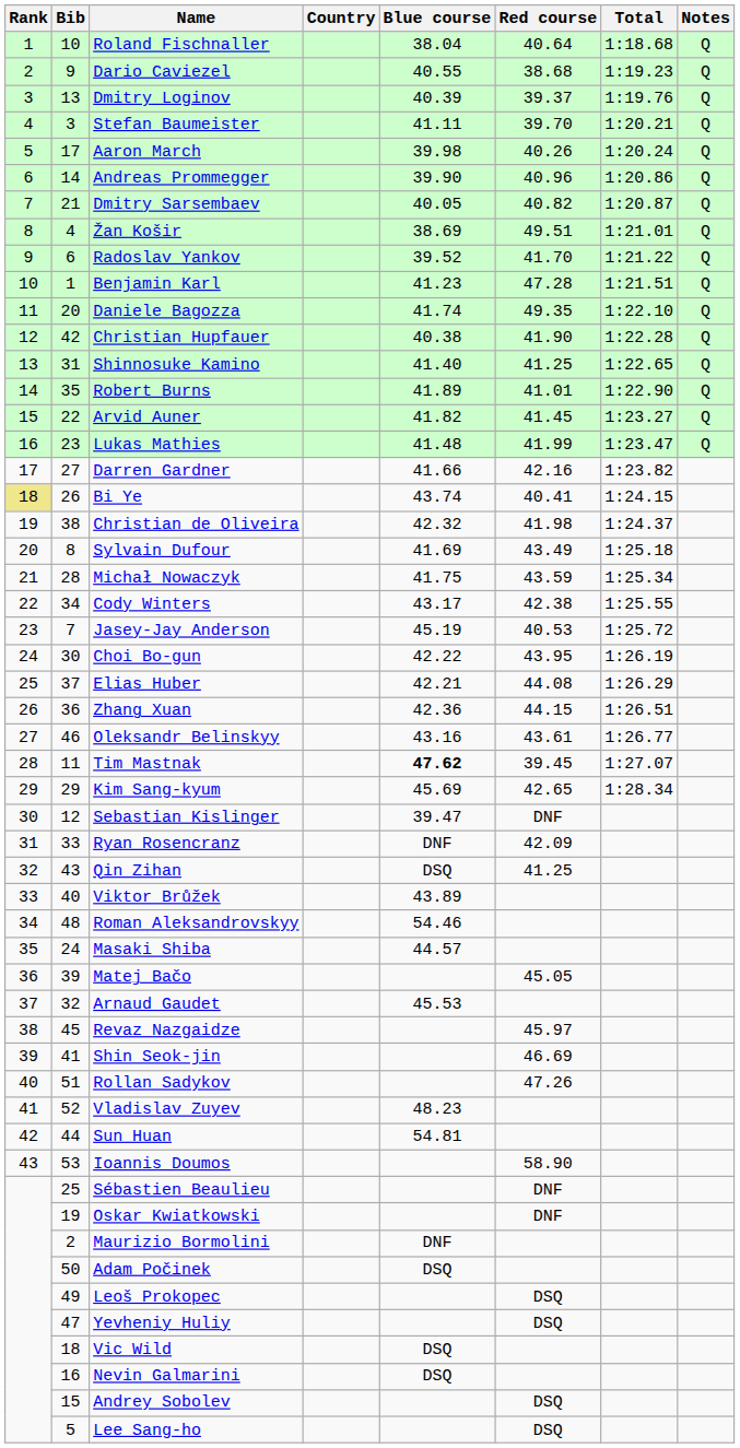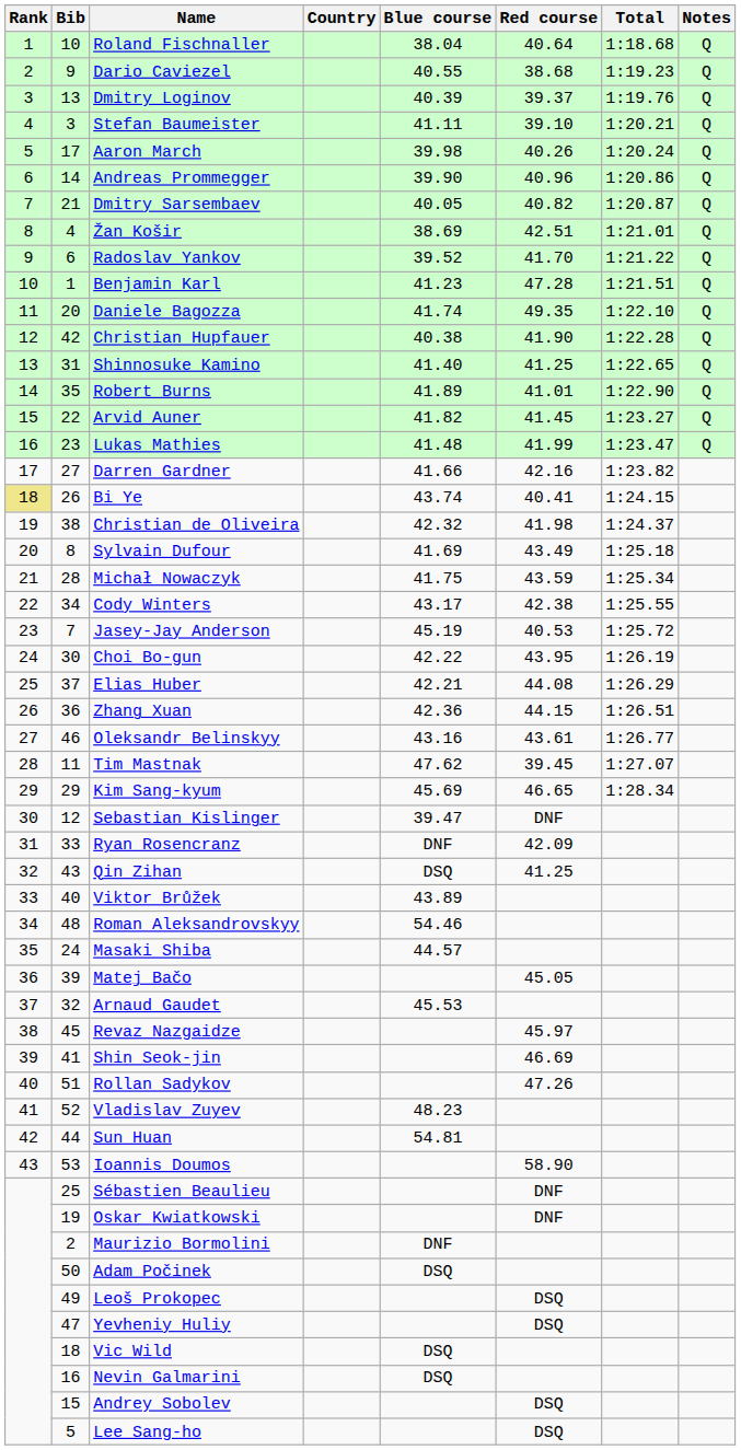Stefan Baumeister | Red course: 39.70 -> 39.10
Žan Košir | Red course: 49.51 -> 42.51
Tim Mastnak | Blue course: bold -> normal
Kim Sang-kyum | Red course: 42.65 -> 46.65
